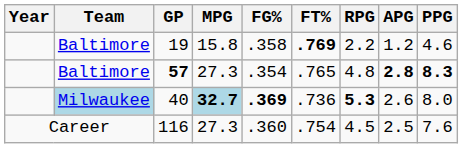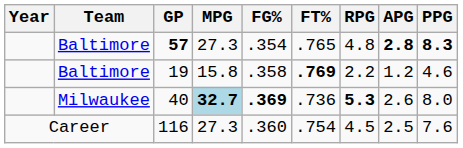rows swapped: 57 <-> 19
40 | Team: lightblue background -> no background
